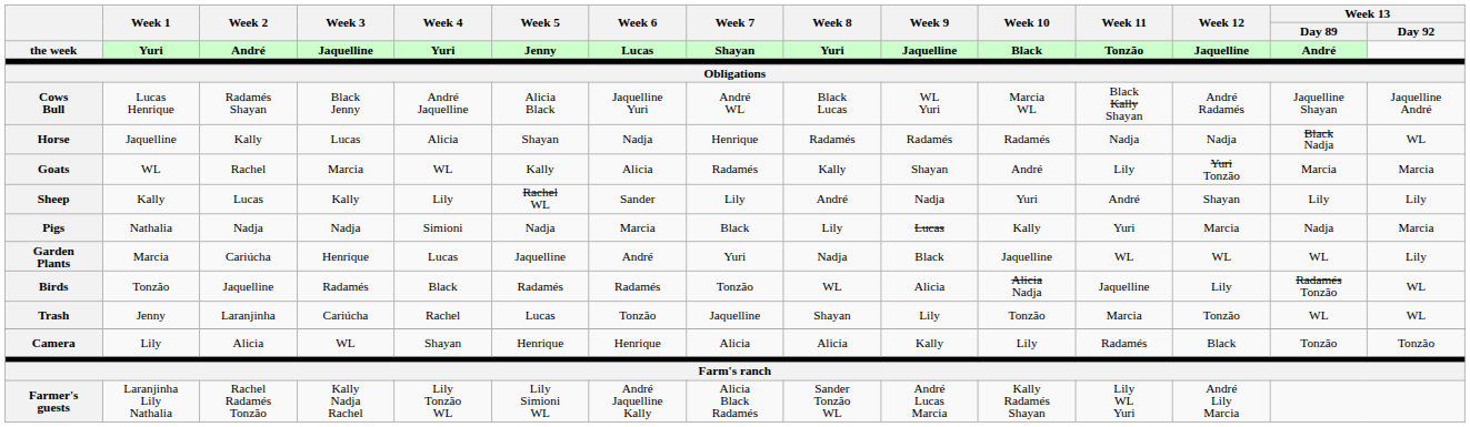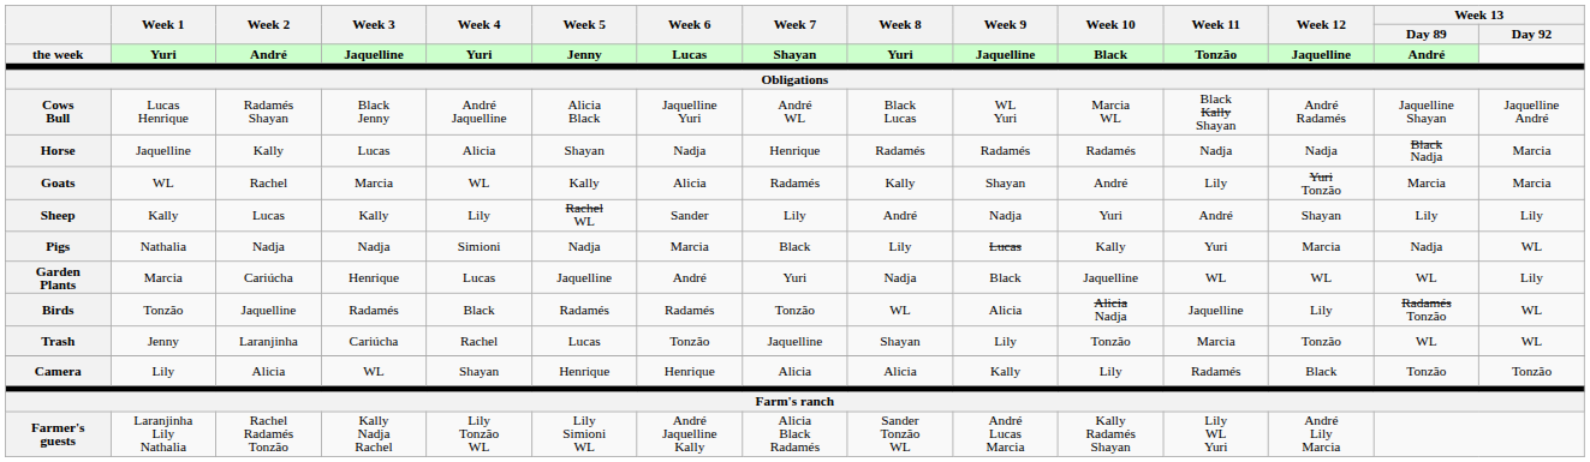Horse | Week 13 / Day 92: WL -> Marcia
Pigs | Week 13 / Day 92: Marcia -> WL
